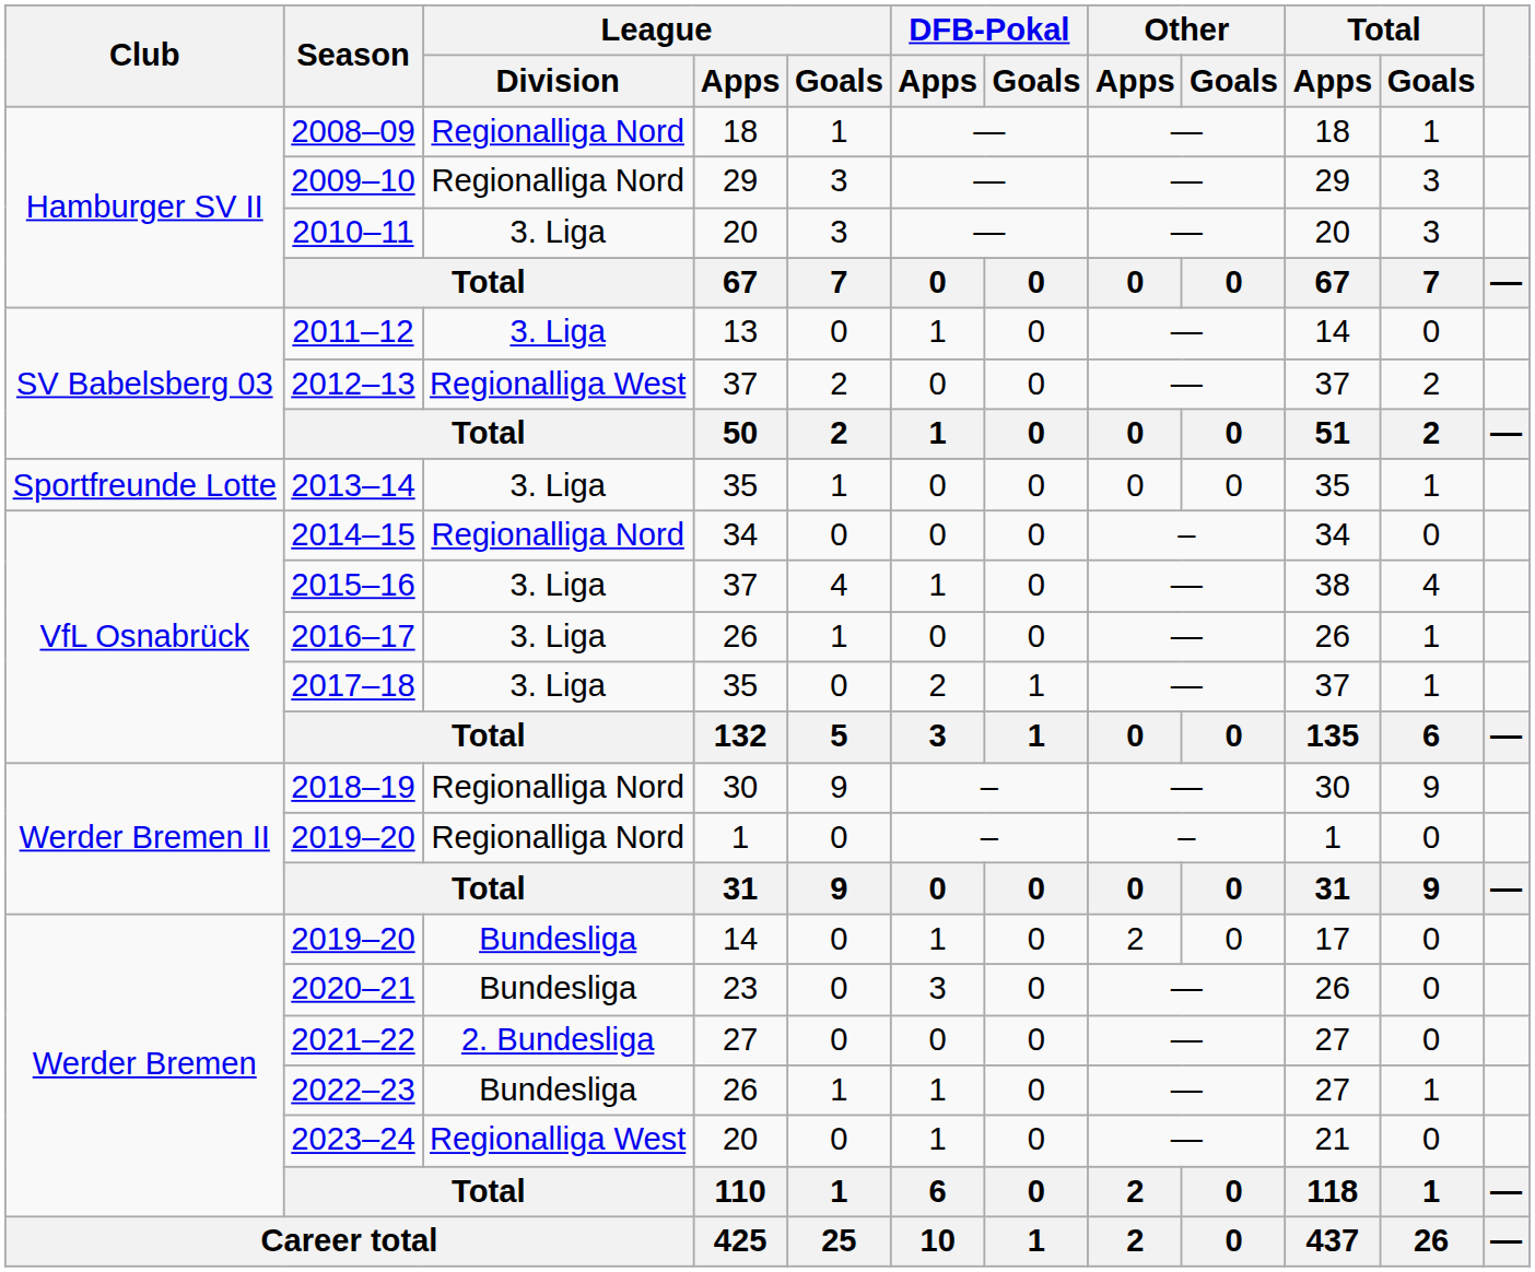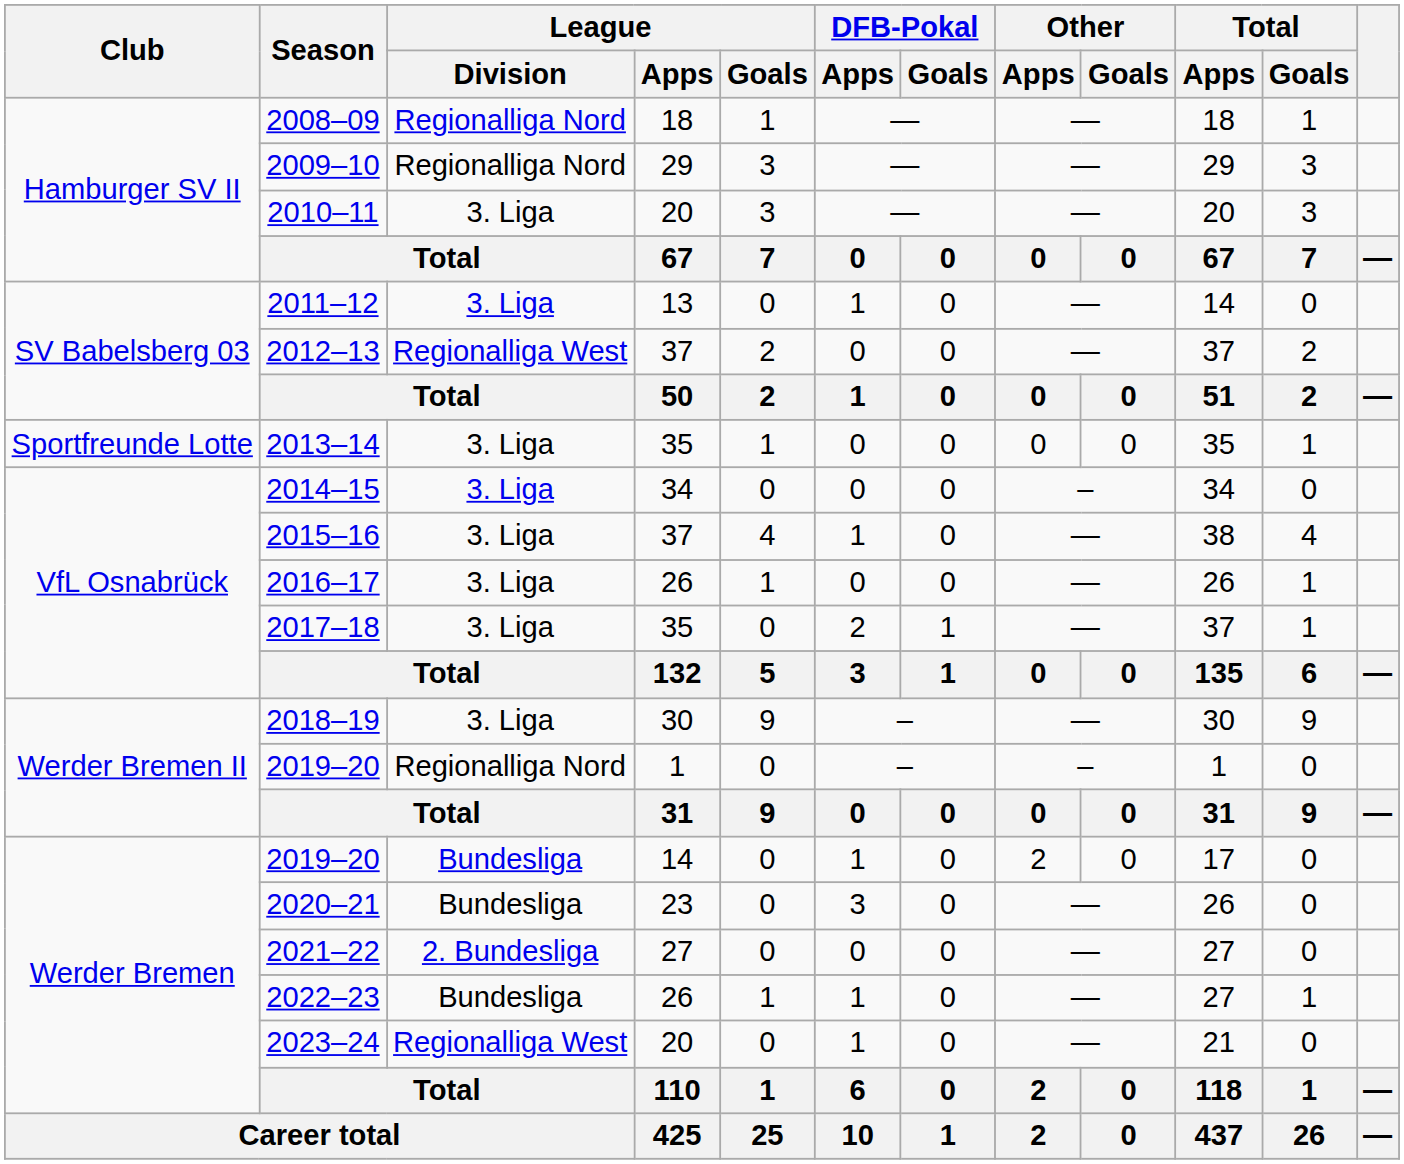2014–15 | League / Division: Regionalliga Nord -> 3. Liga
2018–19 | League / Division: Regionalliga Nord -> 3. Liga
